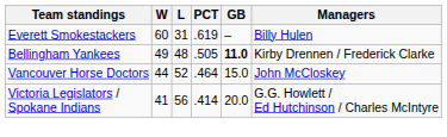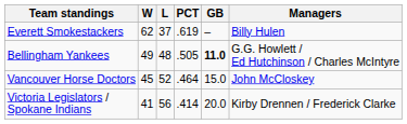Everett Smokestackers | W: 60 -> 62
Everett Smokestackers | L: 31 -> 37
Bellingham Yankees | Managers: Kirby Drennen / Frederick Clarke -> G.G. Howlett / Ed Hutchinson / Charles McIntyre
Vancouver Horse Doctors | W: 44 -> 45
Victoria Legislators / Spokane Indians | Managers: G.G. Howlett / Ed Hutchinson / Charles McIntyre -> Kirby Drennen / Frederick Clarke
